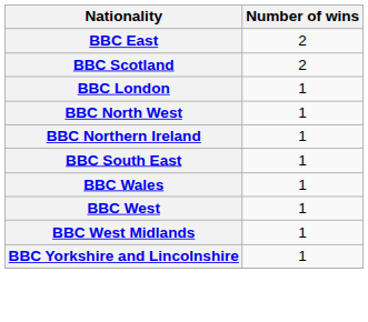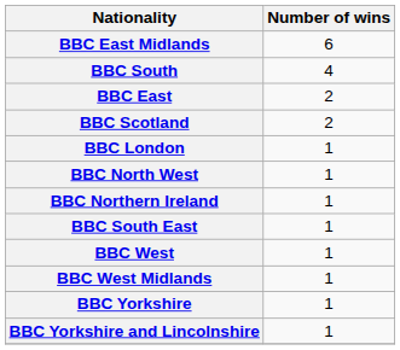+ row: BBC East Midlands | 6
+ row: BBC South | 4
- row: BBC Wales | 1
+ row: BBC Yorkshire | 1
